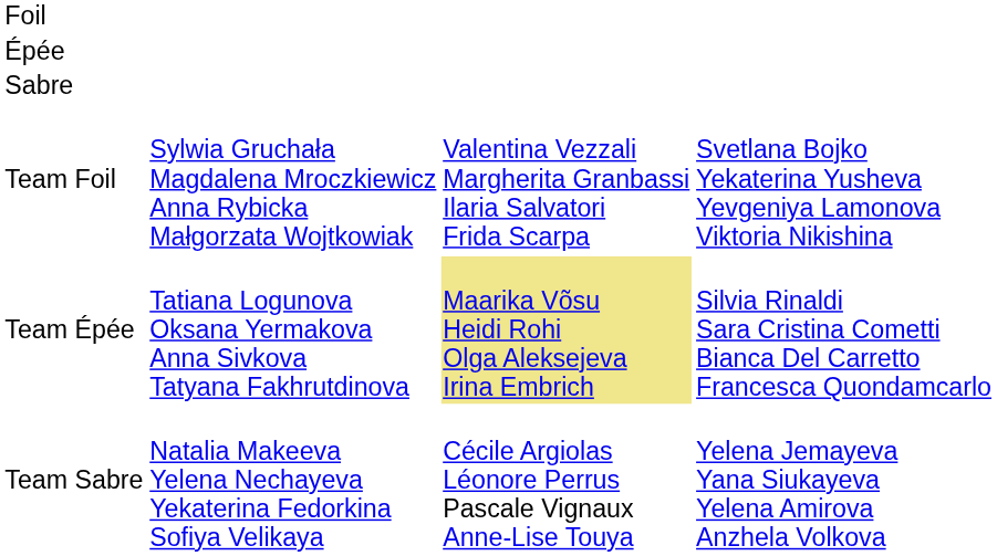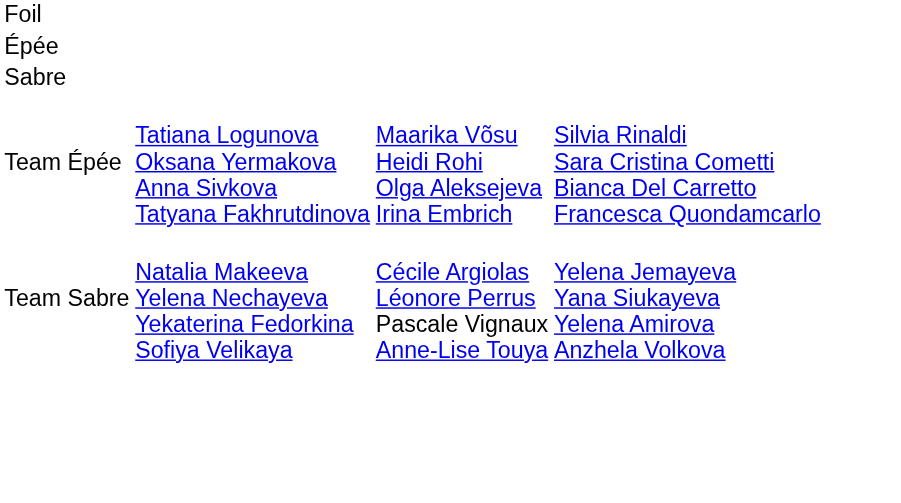- row: Team Foil | Sylwia Gruchała Magdalena Mroczkiewicz Anna Rybicka Małgorzata Wojtkowiak | Valentina Vezzali Margherita Granbassi Ilaria Salvatori Frida Scarpa | Svetlana Bojko Yekaterina Yusheva Yevgeniya Lamonova Viktoria Nikishina
Team Épée | column 3: khaki background -> no background
